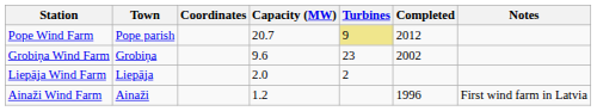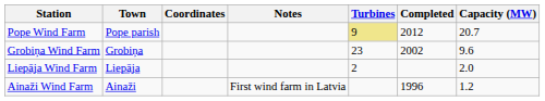columns swapped: Capacity (MW) <-> Notes
